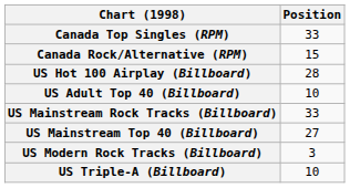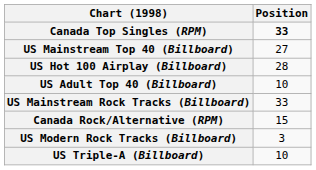Canada Top Singles (RPM) | Position: normal -> bold
rows swapped: Canada Rock/Alternative (RPM) <-> US Mainstream Top 40 (Billboard)
